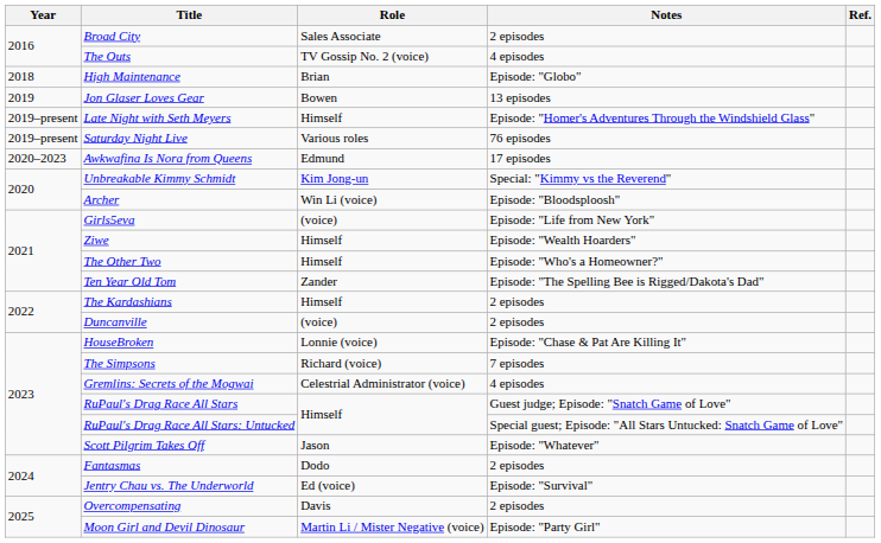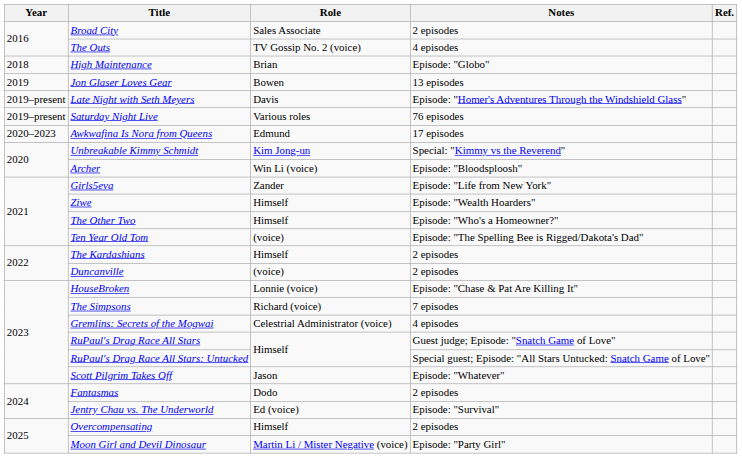Late Night with Seth Meyers | Role: Himself -> Davis
Girls5eva | Role: (voice) -> Zander
Ten Year Old Tom | Role: Zander -> (voice)
Overcompensating | Role: Davis -> Himself
